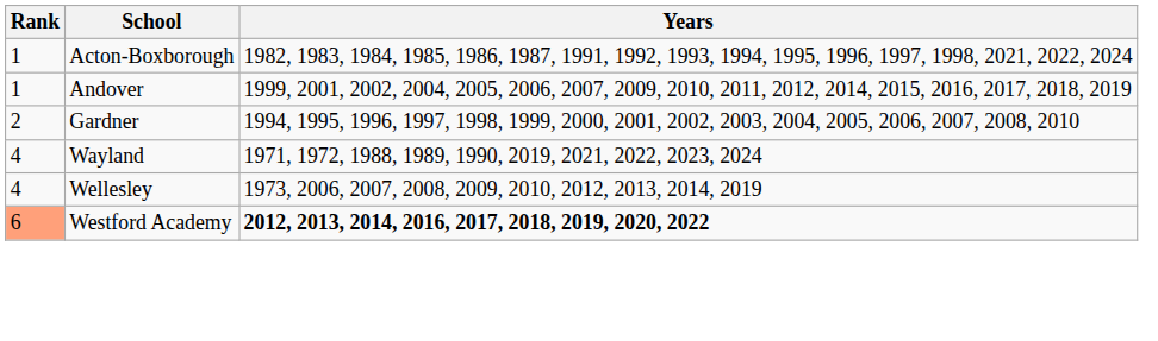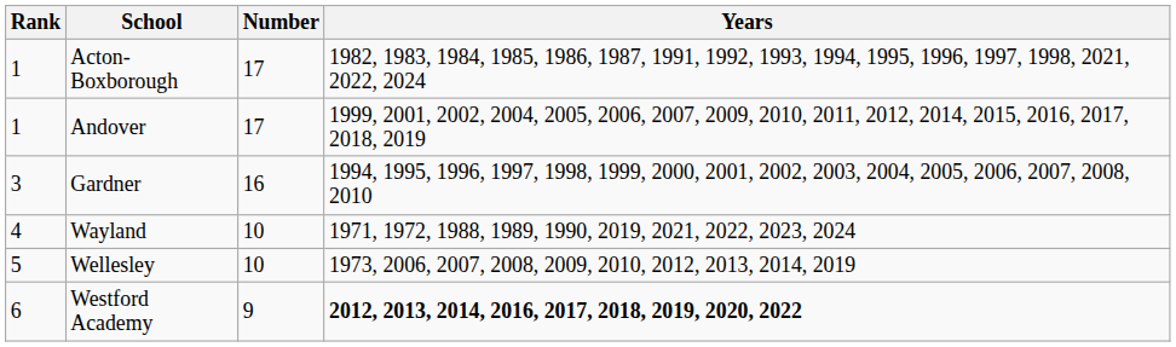+ column: Number | 17 | 17 | 16 | 10 | 10 | 9
Gardner | Rank: 2 -> 3
Wellesley | Rank: 4 -> 5
Westford Academy | Rank: lightsalmon background -> no background
